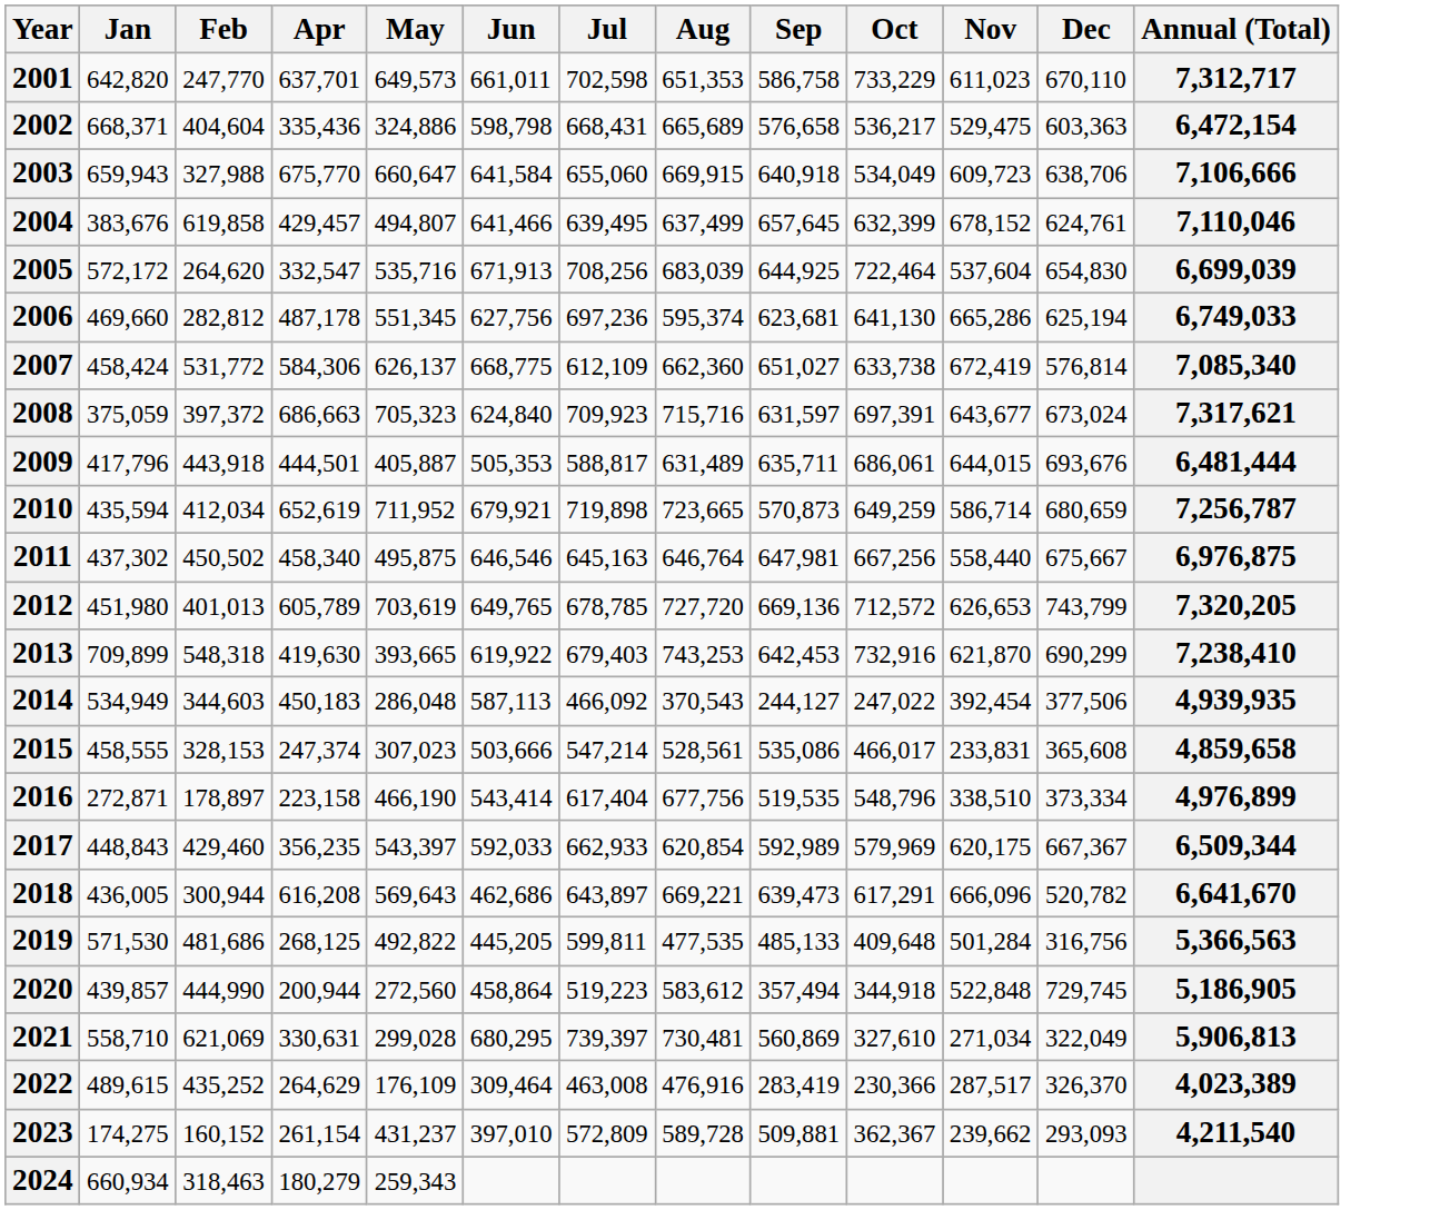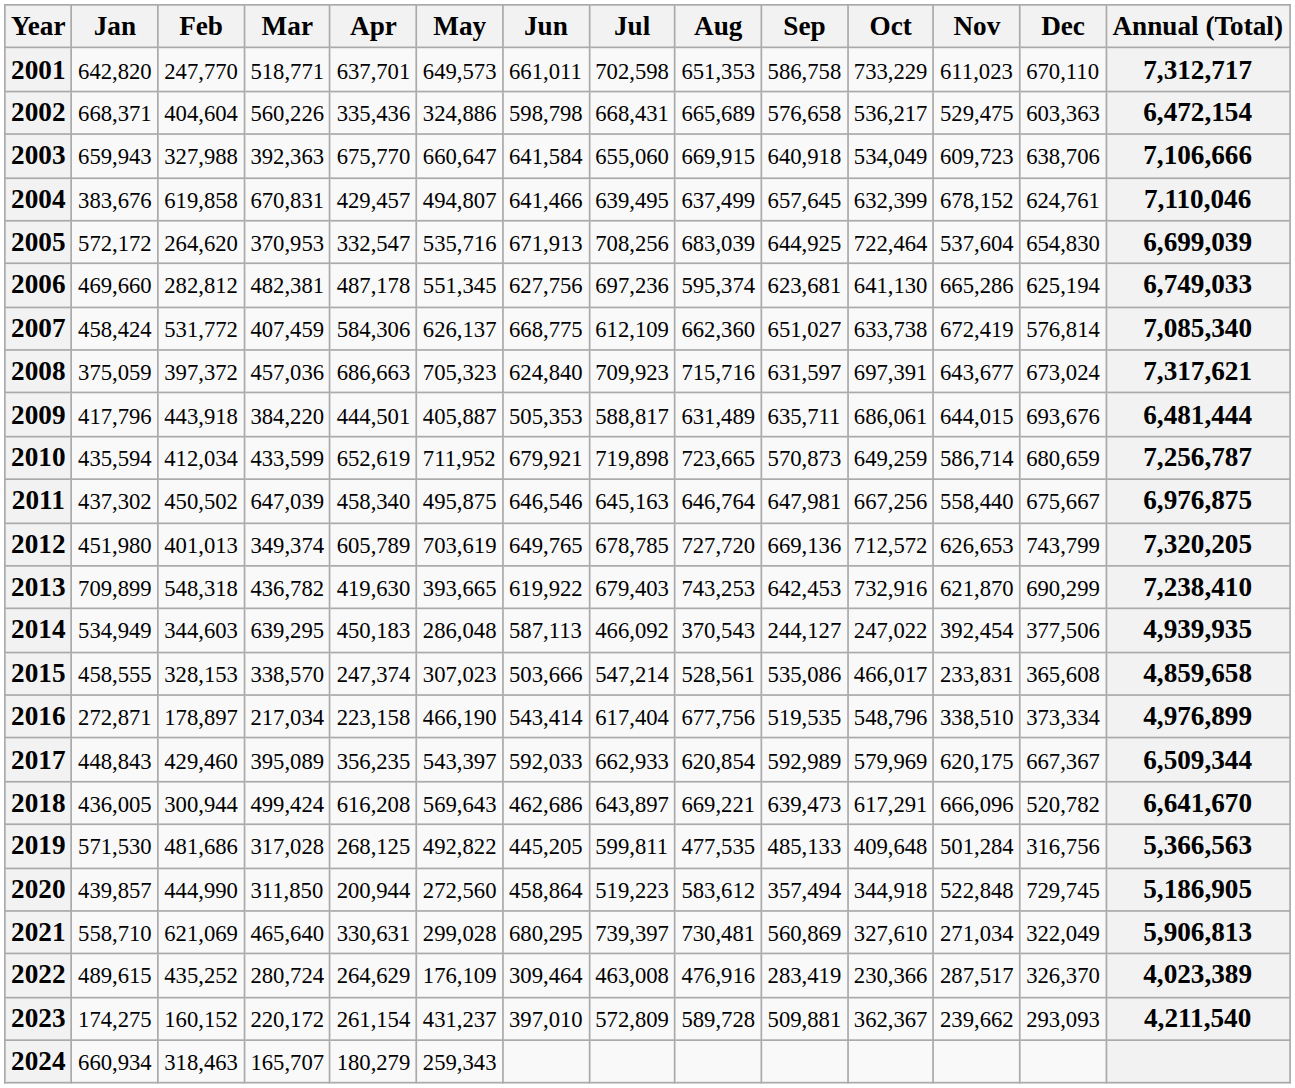+ column: Mar | 518,771 | 560,226 | 392,363 | 670,831 | 370,953 | 482,381 | 407,459 | 457,036 | 384,220 | 433,599 | 647,039 | 349,374 | 436,782 | 639,295 | 338,570 | 217,034 | 395,089 | 499,424 | 317,028 | 311,850 | 465,640 | 280,724 | 220,172 | 165,707
